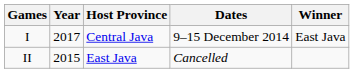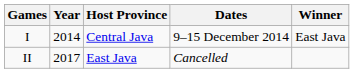I | Year: 2017 -> 2014
II | Year: 2015 -> 2017
